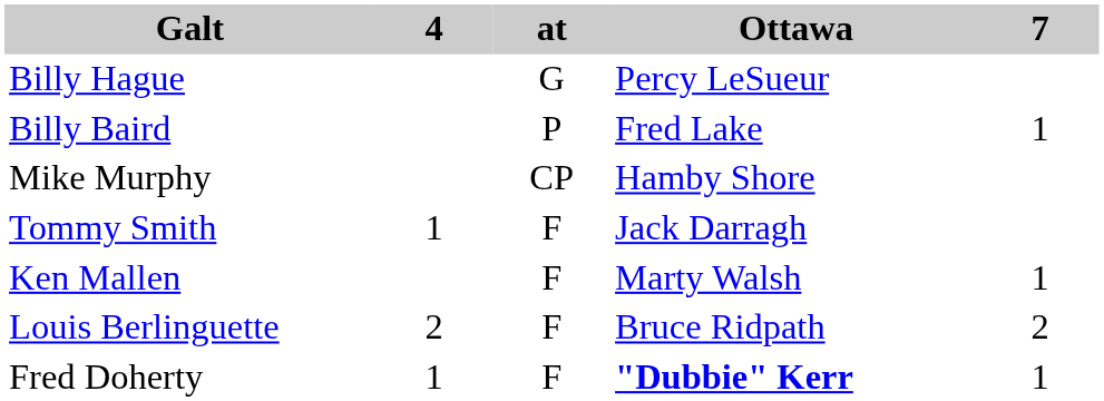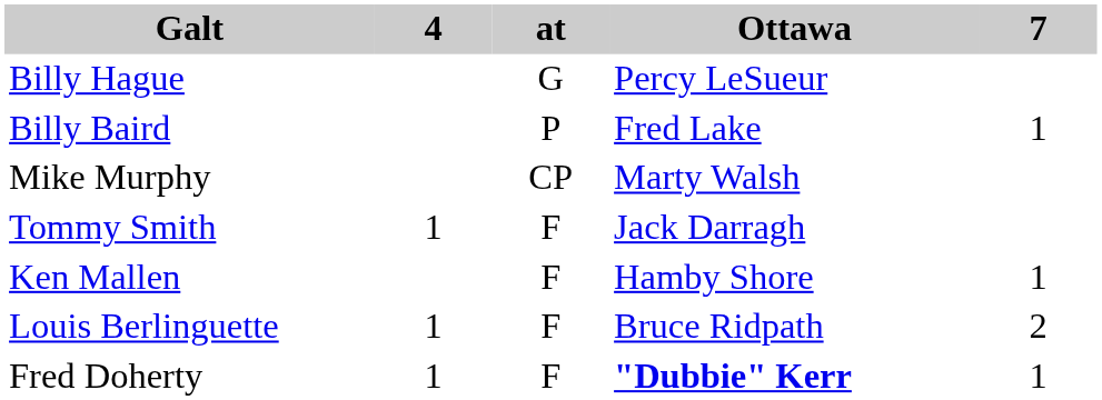Mike Murphy | Ottawa: Hamby Shore -> Marty Walsh
Ken Mallen | Ottawa: Marty Walsh -> Hamby Shore
Louis Berlinguette | 4: 2 -> 1
